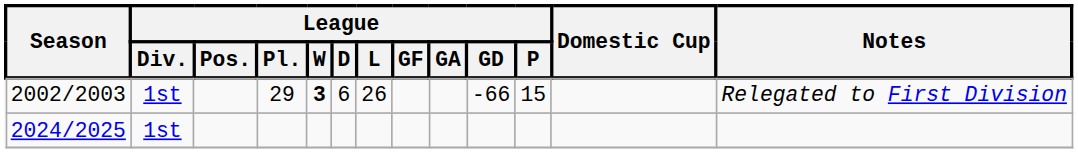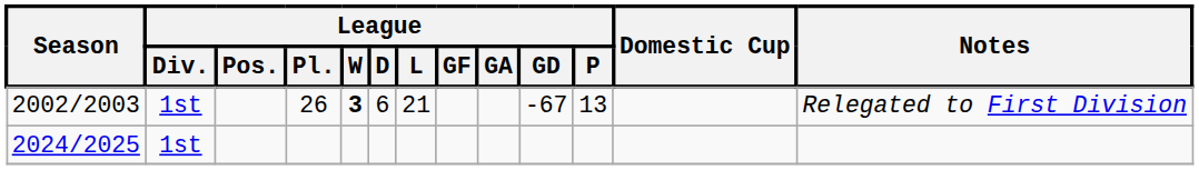2002/2003 | League / Pl.: 29 -> 26
2002/2003 | League / L: 26 -> 21
2002/2003 | League / GD: -66 -> -67
2002/2003 | League / P: 15 -> 13
